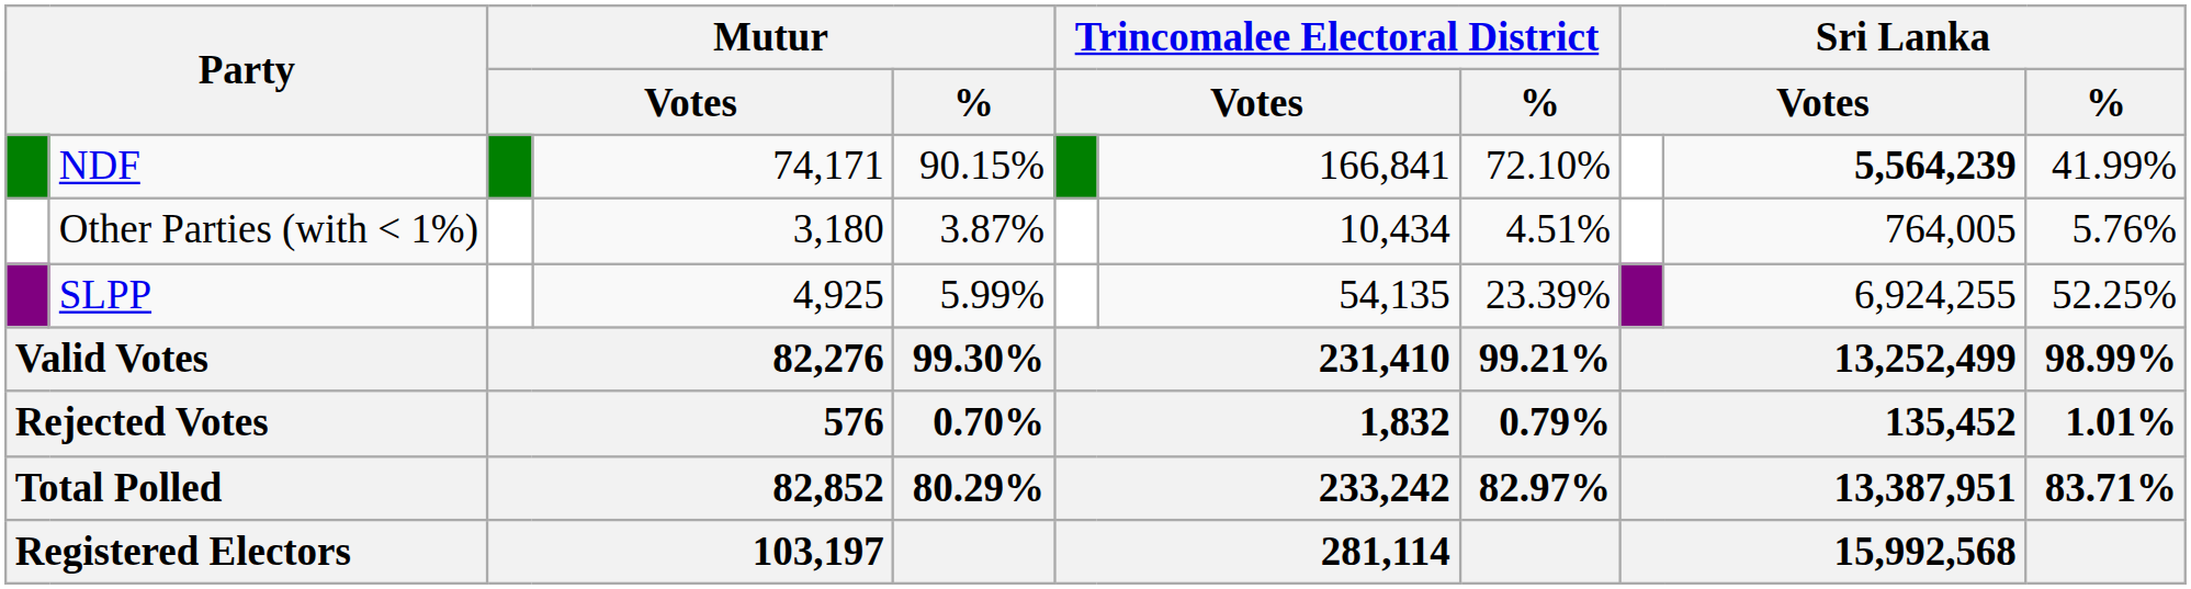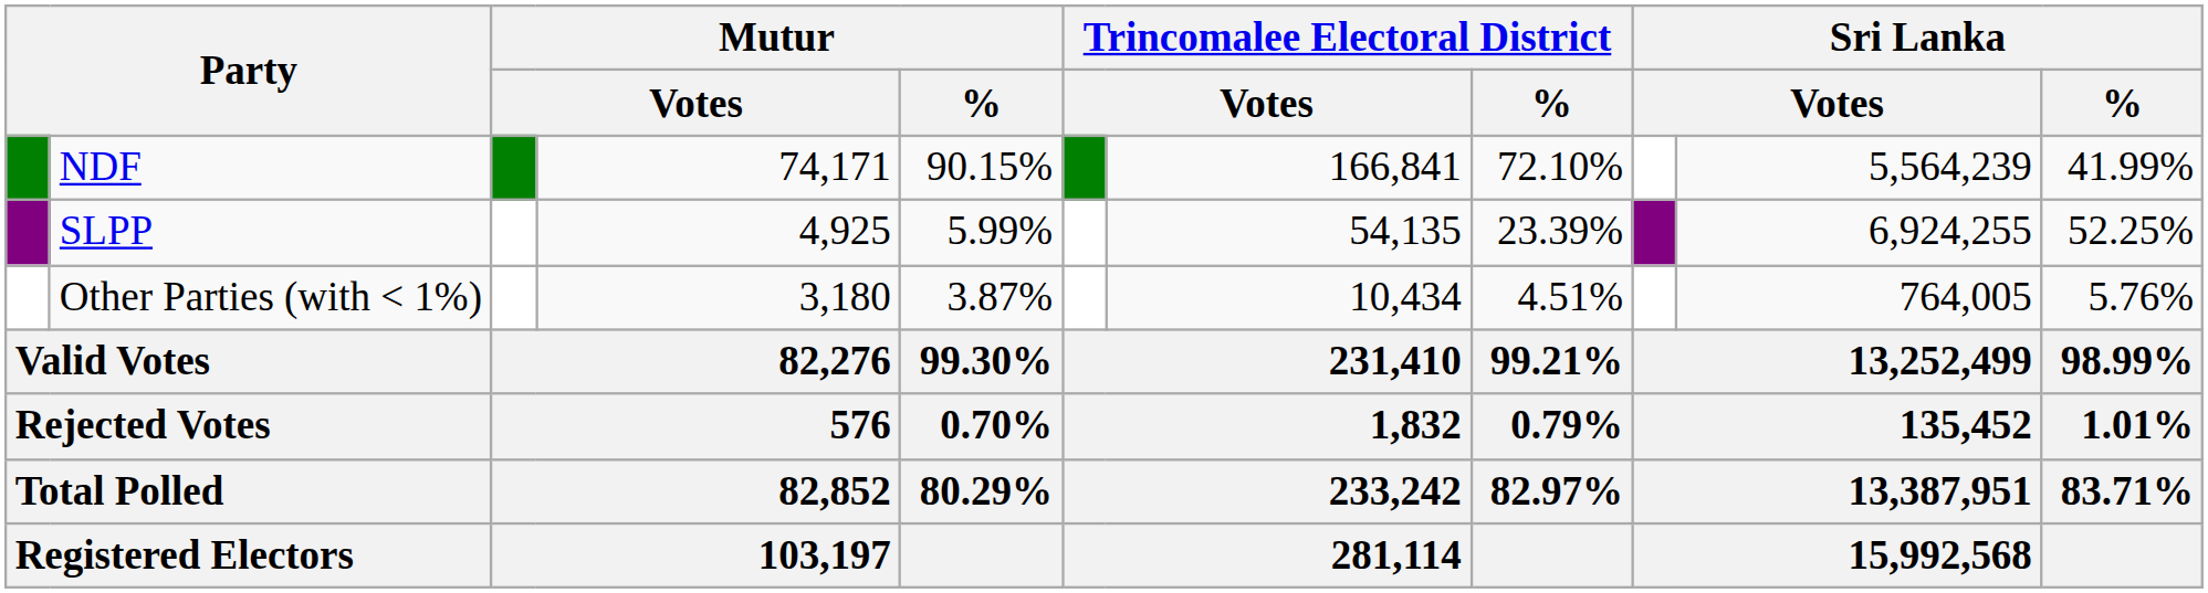NDF | column 10: bold -> normal
rows swapped: SLPP <-> Other Parties (with < 1%)
